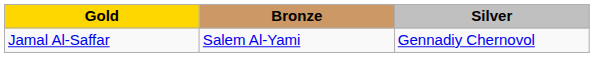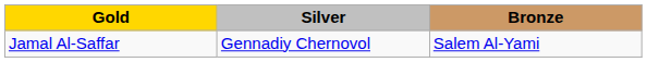columns swapped: Silver <-> Bronze
